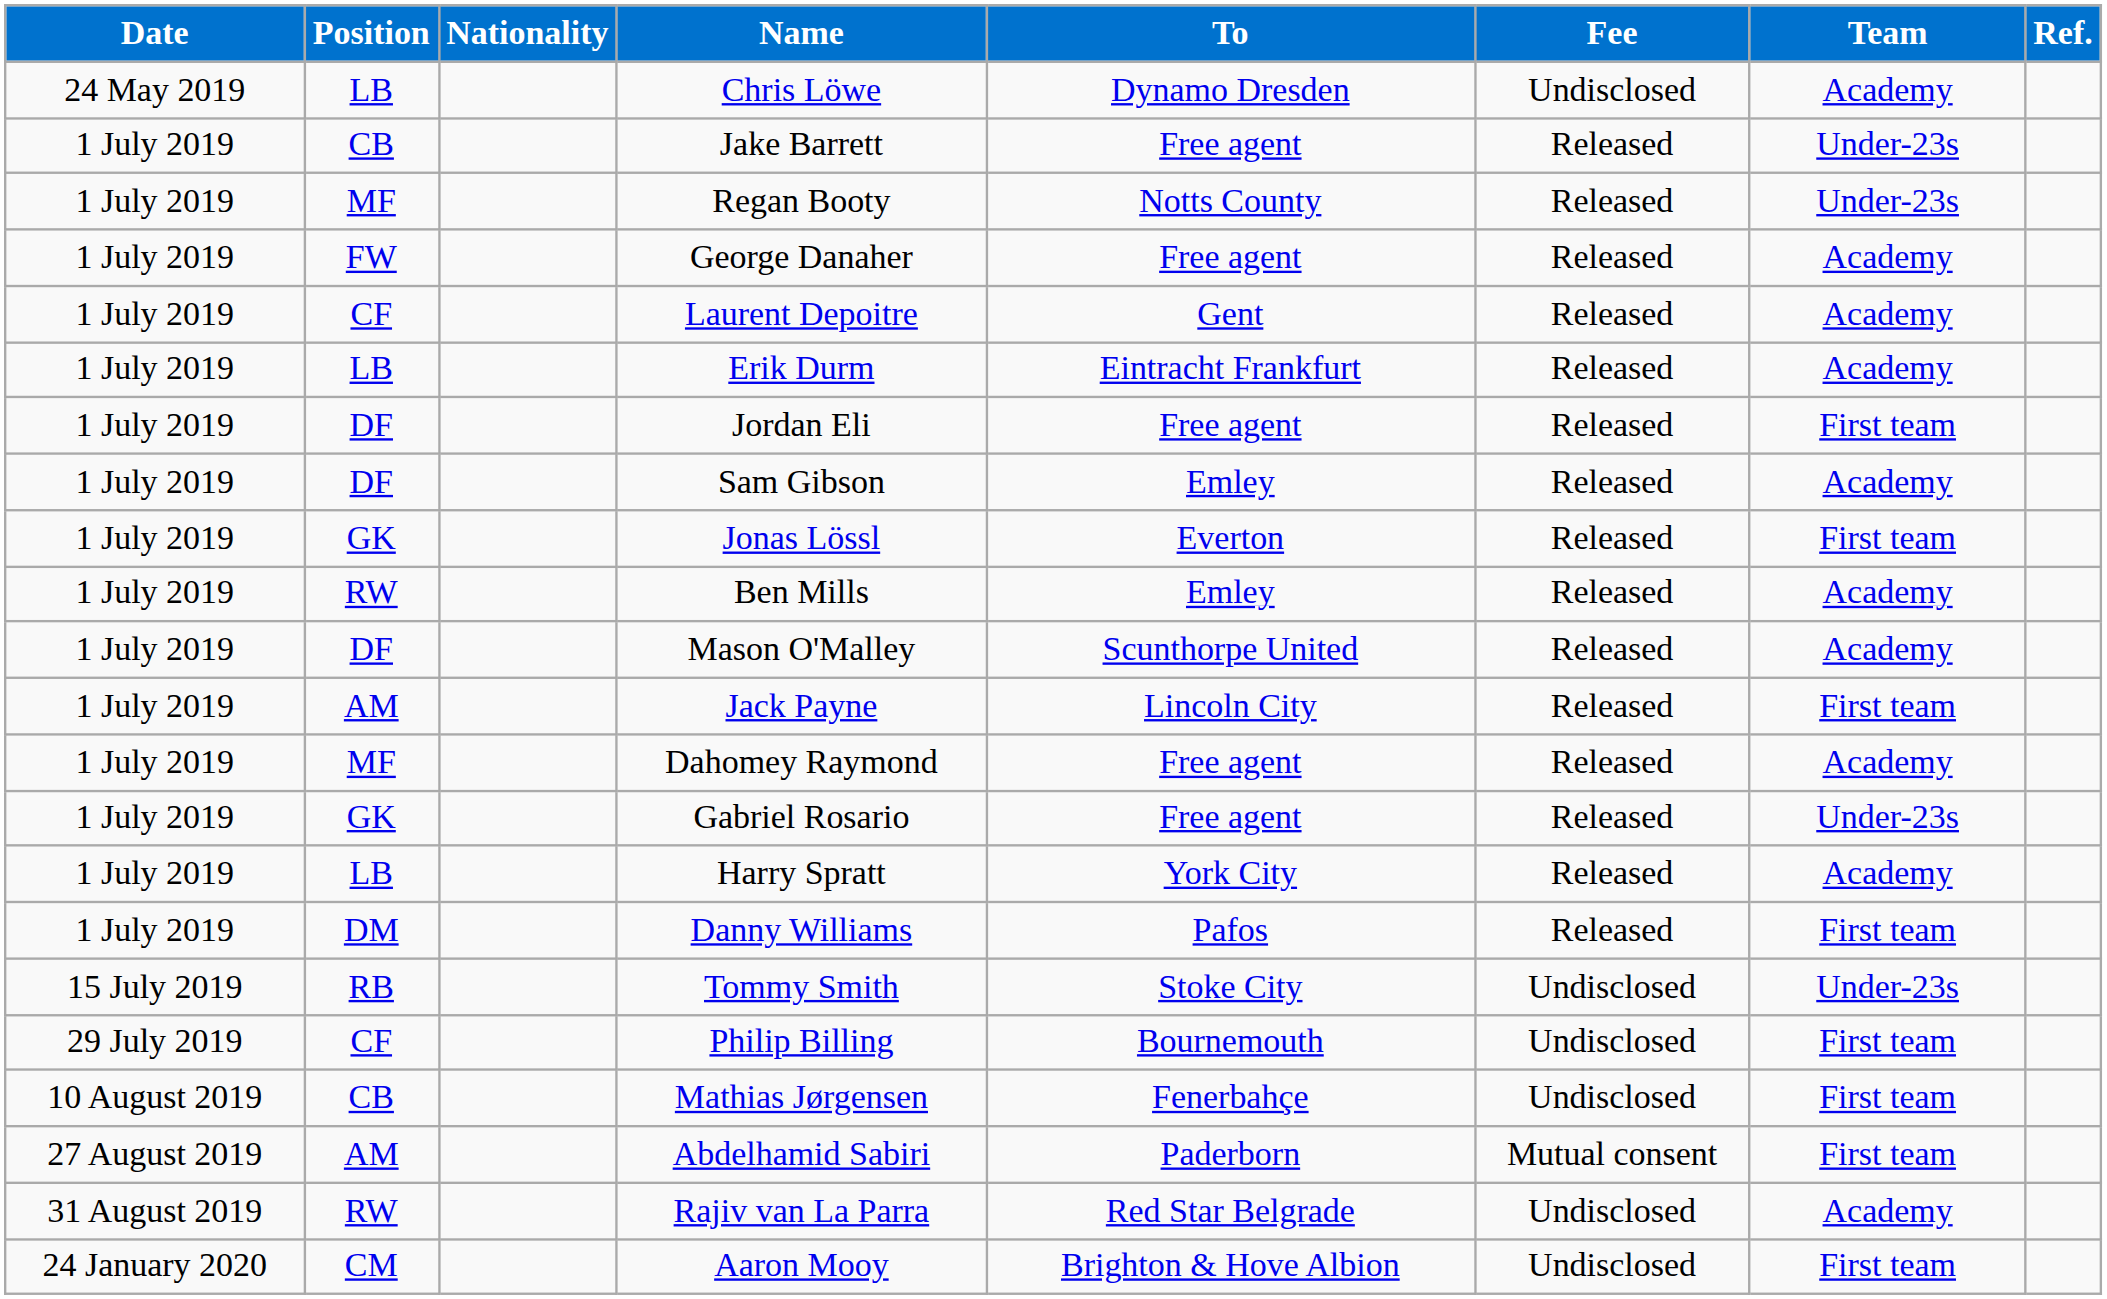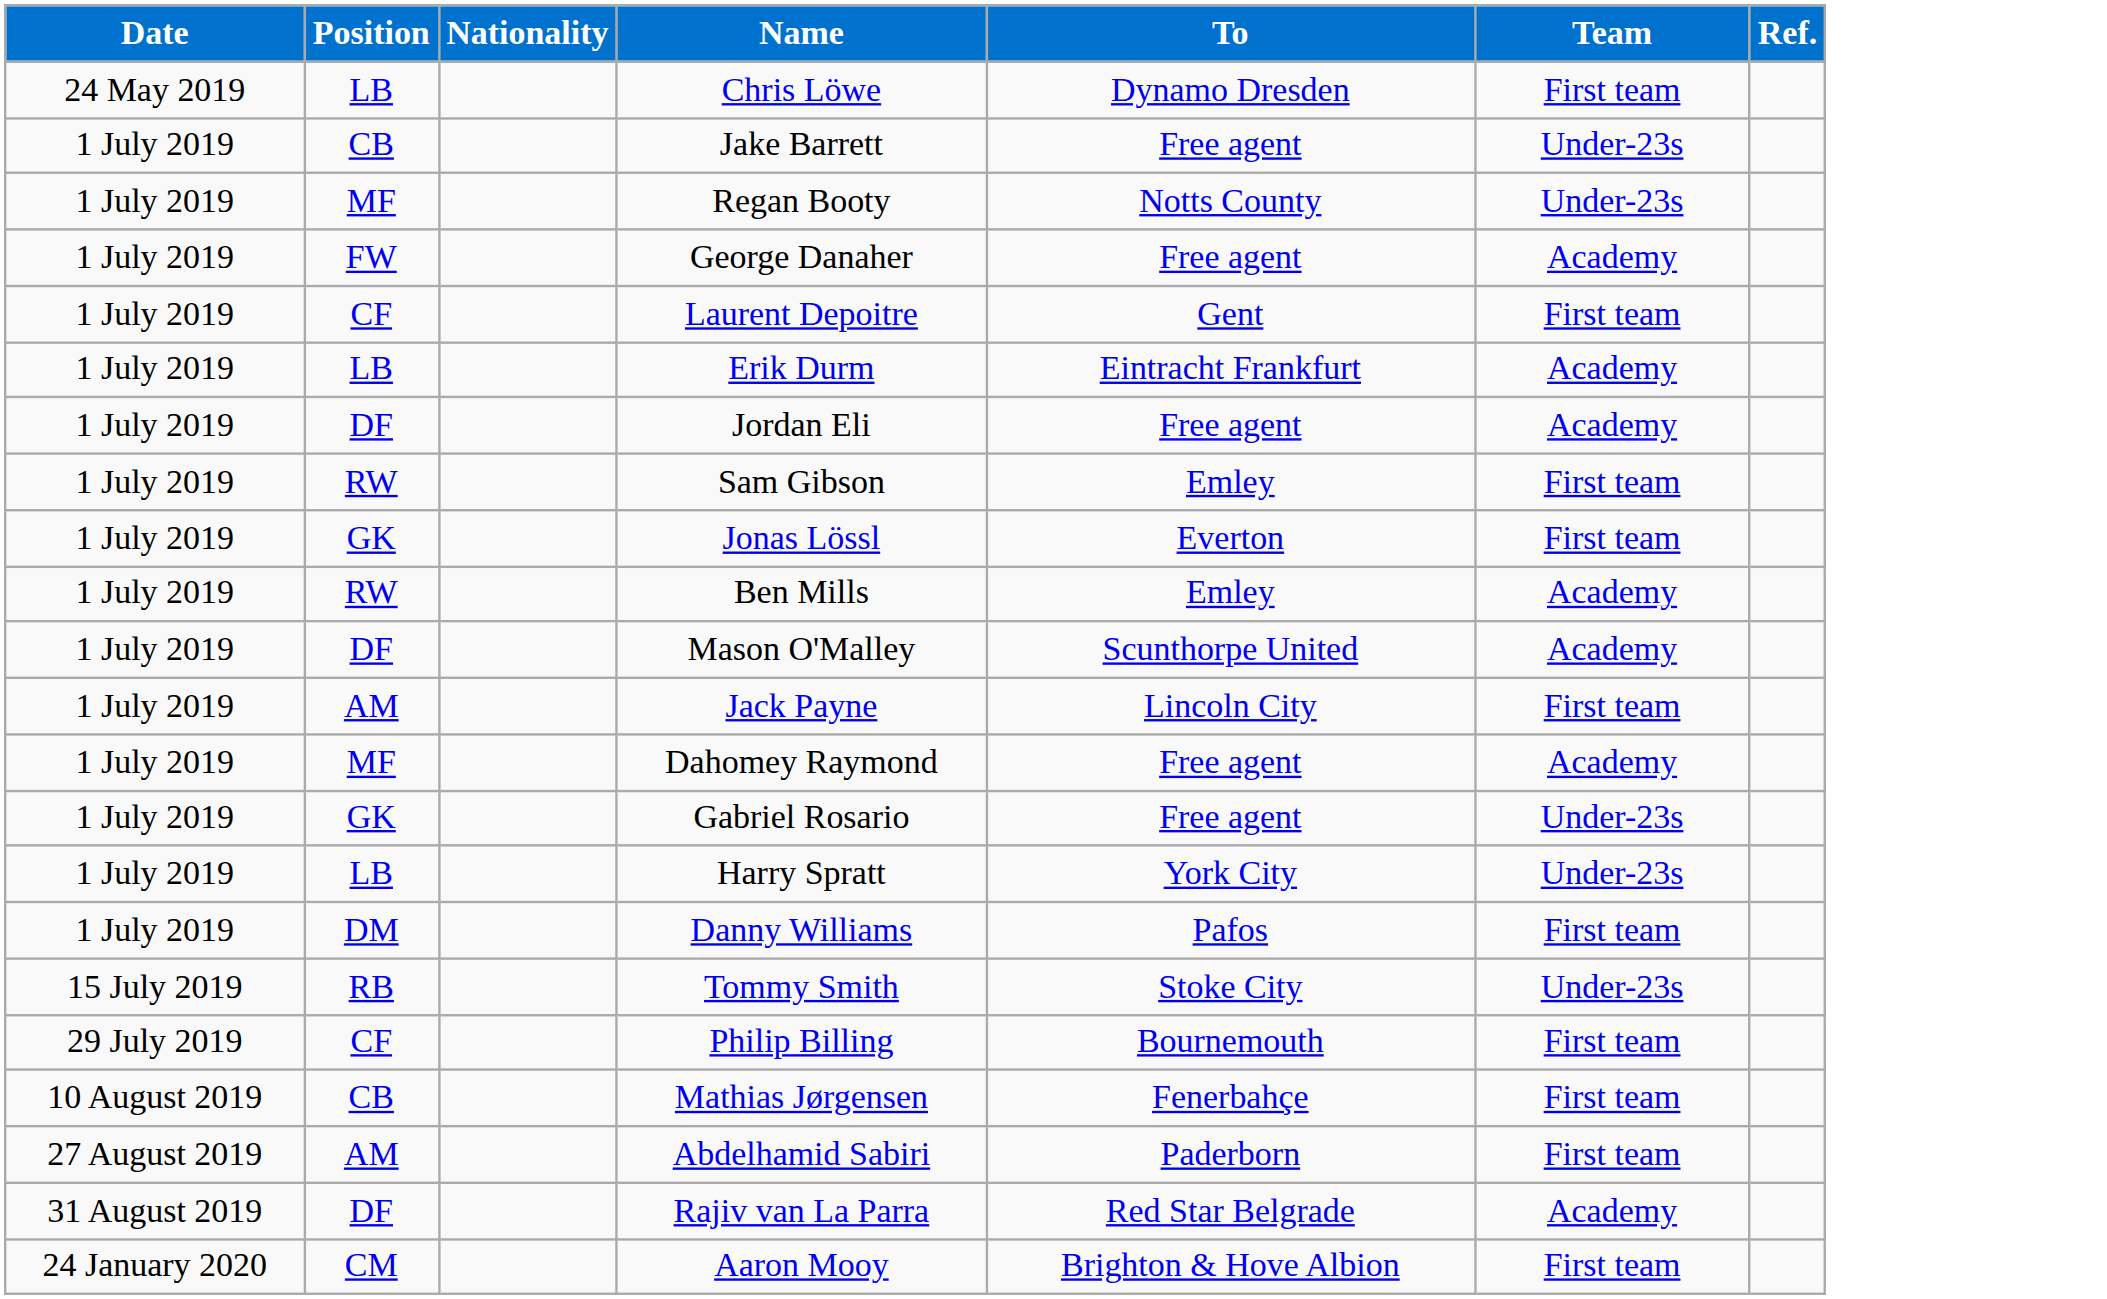- column: Fee | Undisclosed | Released | Released | Released | Released | Released | Released | Released | Released | Released | Released | Released | Released | Released | Released | Released | Undisclosed | Undisclosed | Undisclosed | Mutual consent | Undisclosed | Undisclosed
Chris Löwe | Team: Academy -> First team
Laurent Depoitre | Team: Academy -> First team
Jordan Eli | Team: First team -> Academy
Sam Gibson | Position: DF -> RW
Sam Gibson | Team: Academy -> First team
Harry Spratt | Team: Academy -> Under-23s
Rajiv van La Parra | Position: RW -> DF
